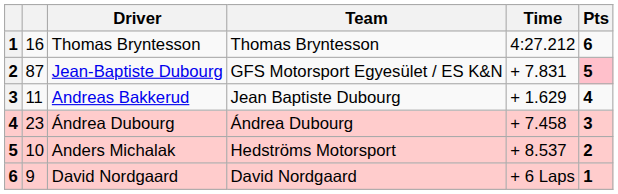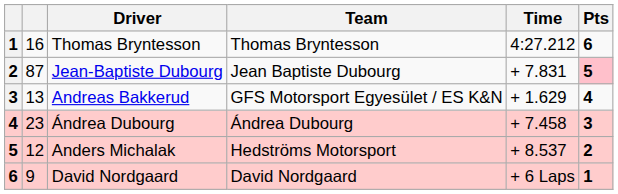Jean-Baptiste Dubourg | Team: GFS Motorsport Egyesület / ES K&N -> Jean Baptiste Dubourg
Andreas Bakkerud | column 2: 11 -> 13
Andreas Bakkerud | Team: Jean Baptiste Dubourg -> GFS Motorsport Egyesület / ES K&N
Anders Michalak | column 2: 10 -> 12
